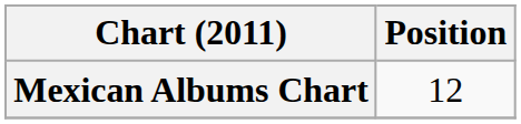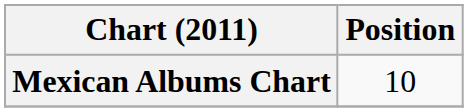Mexican Albums Chart | Position: 12 -> 10
